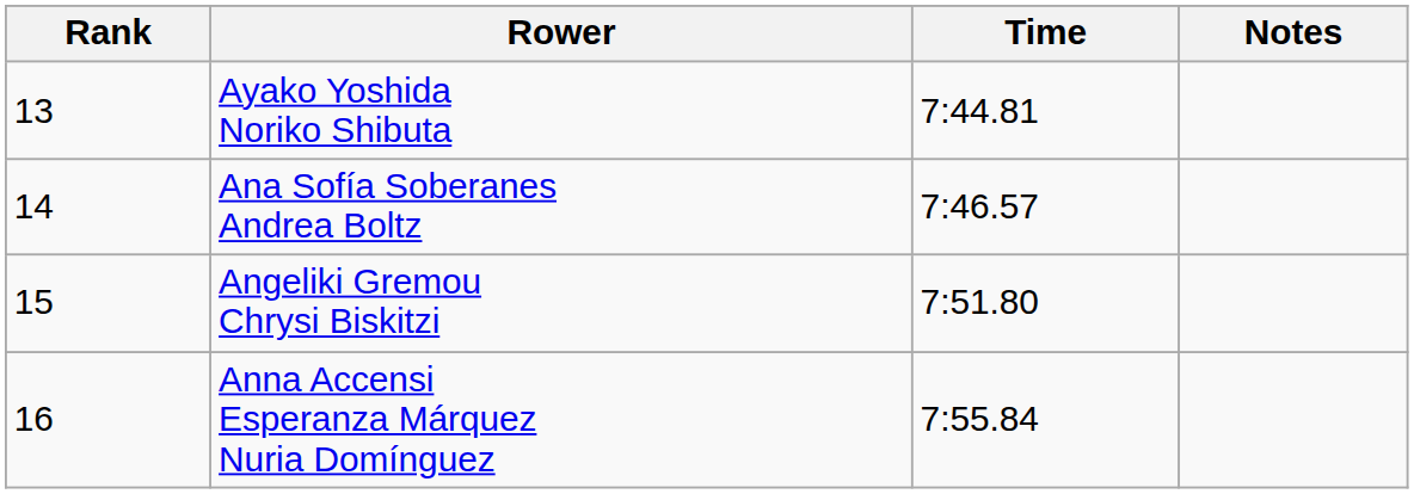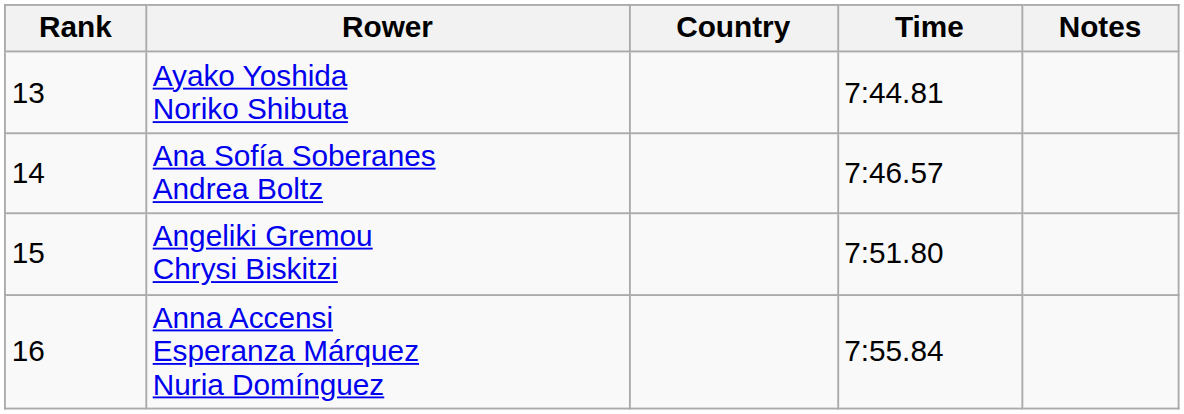+ column: Country
